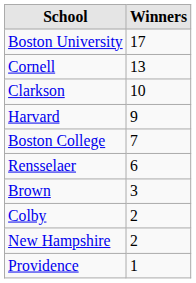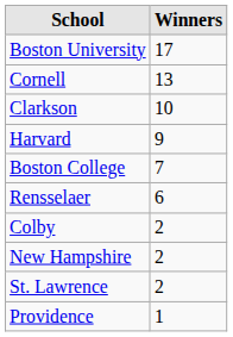- row: Brown | 3
+ row: St. Lawrence | 2
